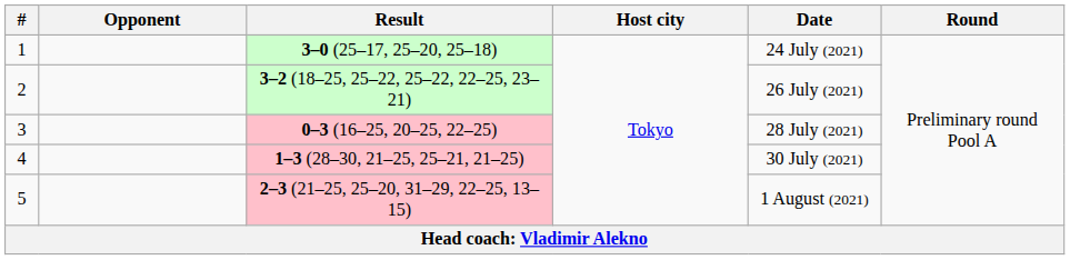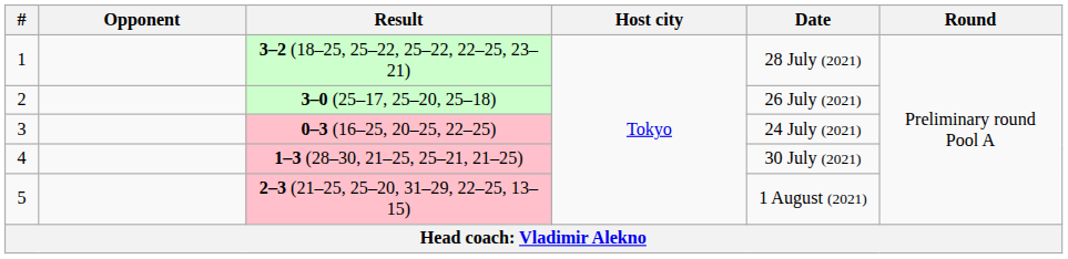1 | Result: 3–0 (25–17, 25–20, 25–18) -> 3–2 (18–25, 25–22, 25–22, 22–25, 23–21)
1 | Date: 24 July (2021) -> 28 July (2021)
2 | Result: 3–2 (18–25, 25–22, 25–22, 22–25, 23–21) -> 3–0 (25–17, 25–20, 25–18)
3 | Date: 28 July (2021) -> 24 July (2021)
